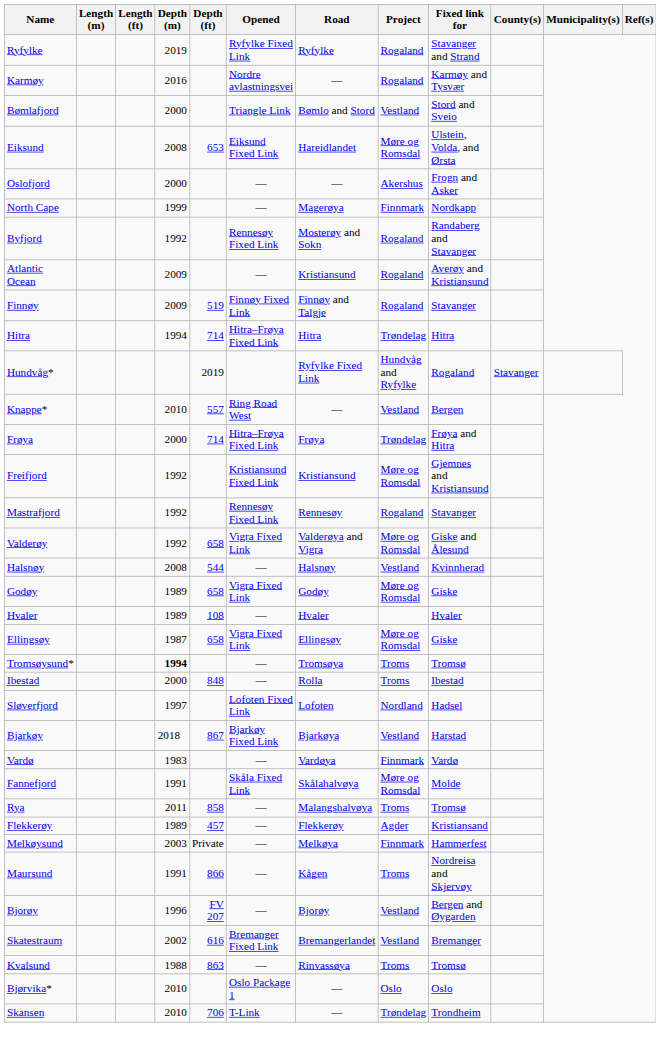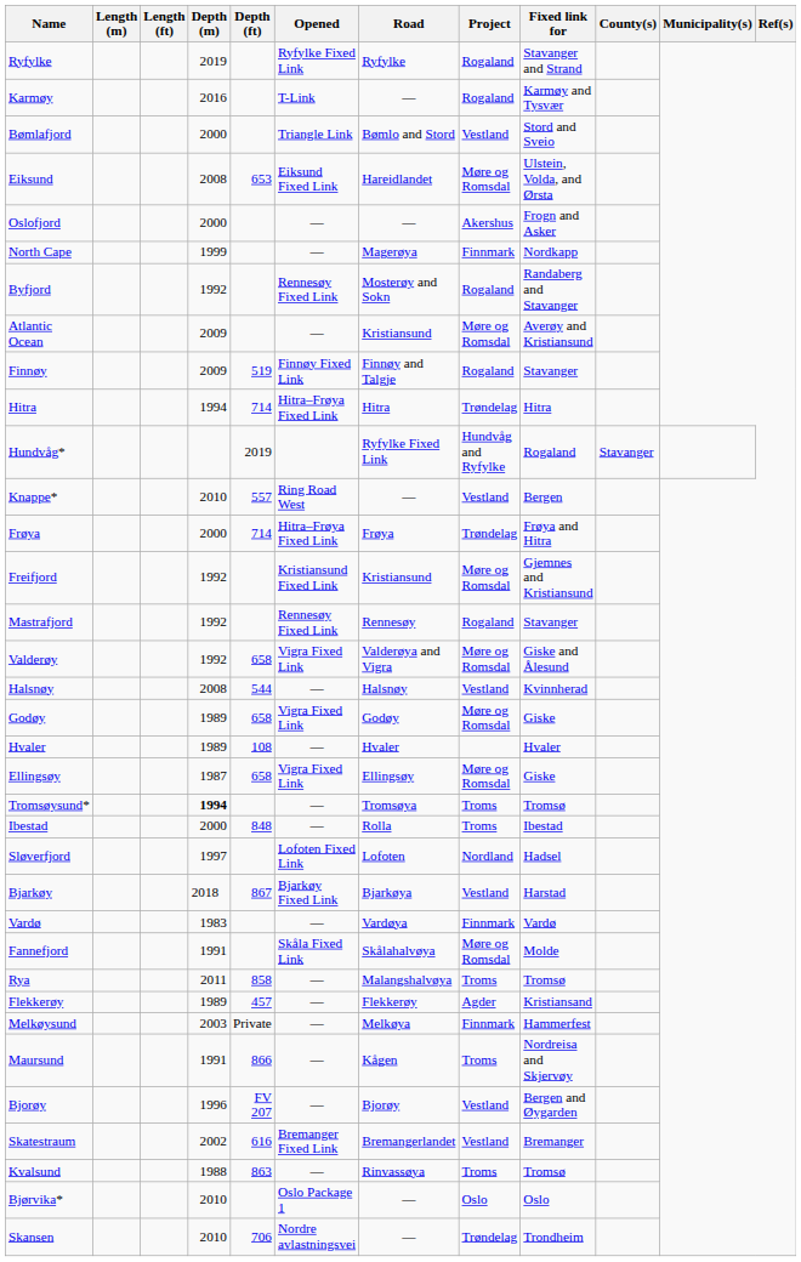Karmøy | Opened: Nordre avlastningsvei -> T-Link
Atlantic Ocean | Project: Rogaland -> Møre og Romsdal
Skansen | Opened: T-Link -> Nordre avlastningsvei
